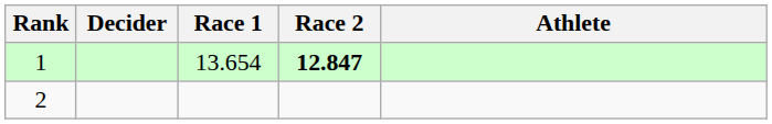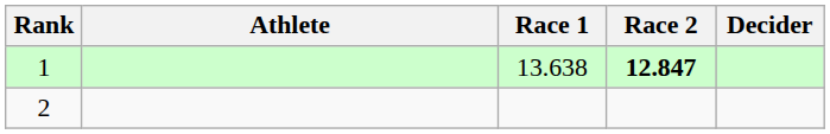columns swapped: Athlete <-> Decider
1 | Race 1: 13.654 -> 13.638
